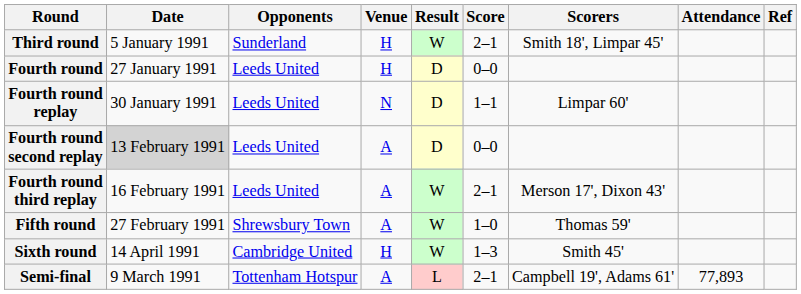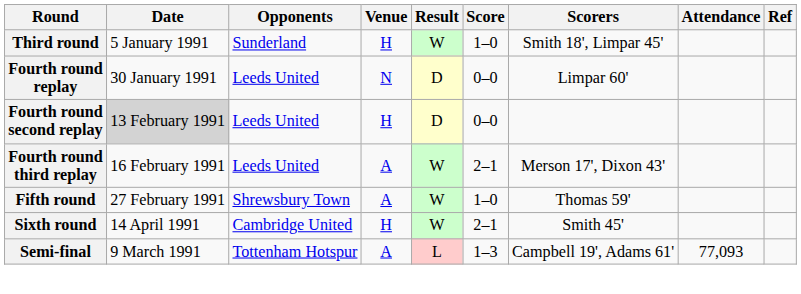Third round | Score: 2–1 -> 1–0
- row: Fourth round | 27 January 1991 | Leeds United | H | D | 0–0
Fourth round replay | Score: 1–1 -> 0–0
Fourth round second replay | Venue: A -> H
Sixth round | Score: 1–3 -> 2–1
Semi-final | Score: 2–1 -> 1–3
Semi-final | Attendance: 77,893 -> 77,093
